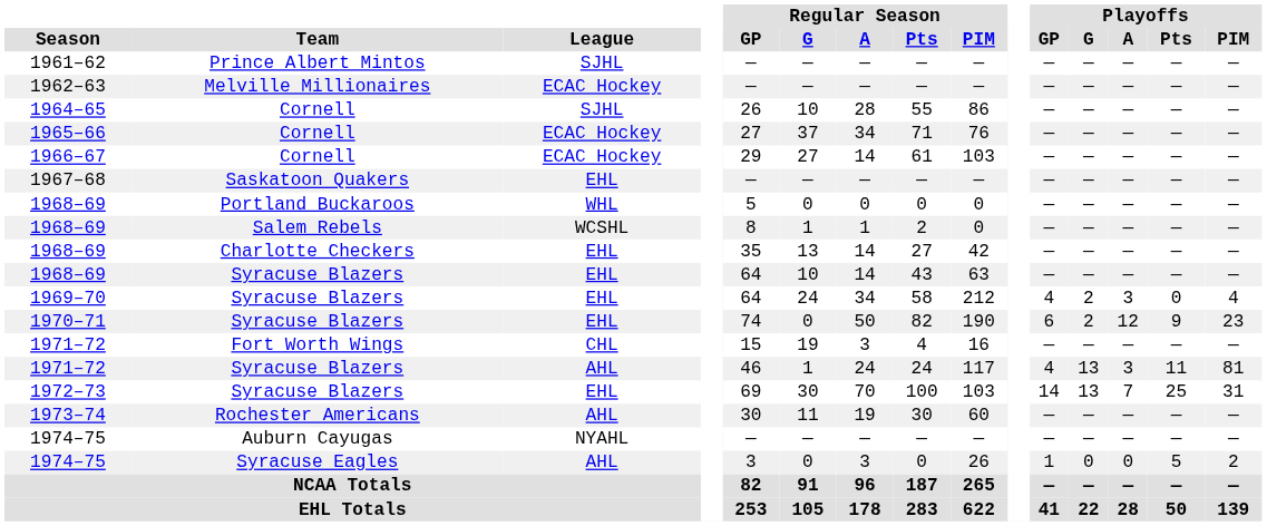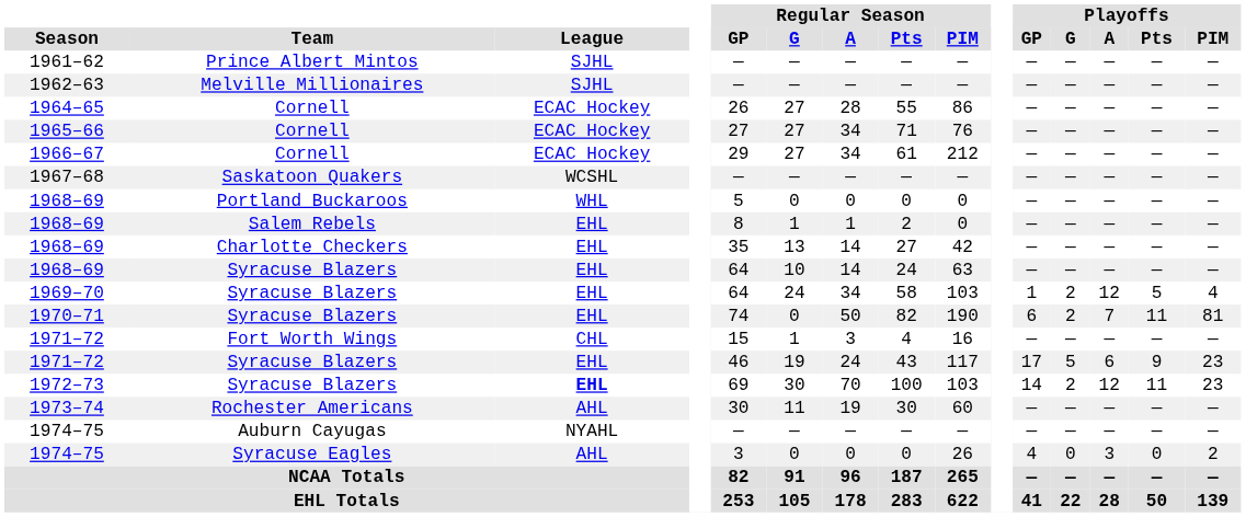1962–63 | League: ECAC Hockey -> SJHL
1964–65 | League: SJHL -> ECAC Hockey
1964–65 | Regular Season / G: 10 -> 27
1965–66 | Regular Season / G: 37 -> 27
1966–67 | Regular Season / A: 14 -> 34
1966–67 | Regular Season / PIM: 103 -> 212
1967–68 | League: EHL -> WCSHL
1968–69 / Salem Rebels | League: WCSHL -> EHL
1968–69 / Syracuse Blazers | Regular Season / Pts: 43 -> 24
1969–70 | Regular Season / PIM: 212 -> 103
1969–70 | Playoffs / GP: 4 -> 1
1969–70 | Playoffs / A: 3 -> 12
1969–70 | Playoffs / Pts: 0 -> 5
1970–71 | Playoffs / A: 12 -> 7
1970–71 | Playoffs / Pts: 9 -> 11
1970–71 | Playoffs / PIM: 23 -> 81
1971–72 / Fort Worth Wings | Regular Season / G: 19 -> 1
1971–72 / Syracuse Blazers | League: AHL -> EHL
1971–72 / Syracuse Blazers | Regular Season / G: 1 -> 19
1971–72 / Syracuse Blazers | Regular Season / Pts: 24 -> 43
1971–72 / Syracuse Blazers | Playoffs / GP: 4 -> 17
1971–72 / Syracuse Blazers | Playoffs / G: 13 -> 5
1971–72 / Syracuse Blazers | Playoffs / A: 3 -> 6
1971–72 / Syracuse Blazers | Playoffs / Pts: 11 -> 9
1971–72 / Syracuse Blazers | Playoffs / PIM: 81 -> 23
1972–73 | League: normal -> bold
1972–73 | Playoffs / G: 13 -> 2
1972–73 | Playoffs / A: 7 -> 12
1972–73 | Playoffs / Pts: 25 -> 11
1972–73 | Playoffs / PIM: 31 -> 23
1974–75 / Syracuse Eagles | Regular Season / A: 3 -> 0
1974–75 / Syracuse Eagles | Playoffs / GP: 1 -> 4
1974–75 / Syracuse Eagles | Playoffs / A: 0 -> 3
1974–75 / Syracuse Eagles | Playoffs / Pts: 5 -> 0
